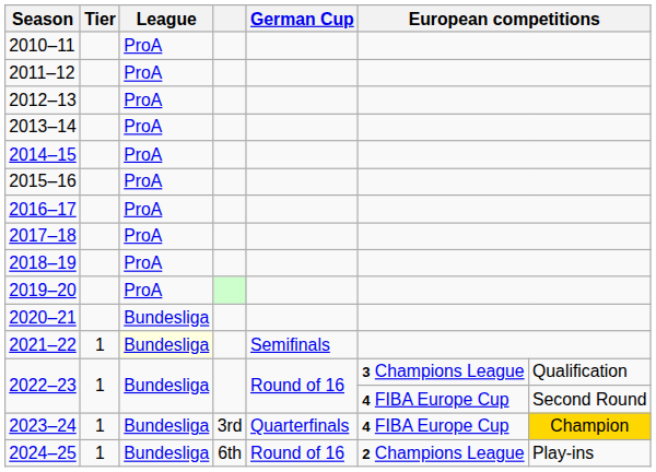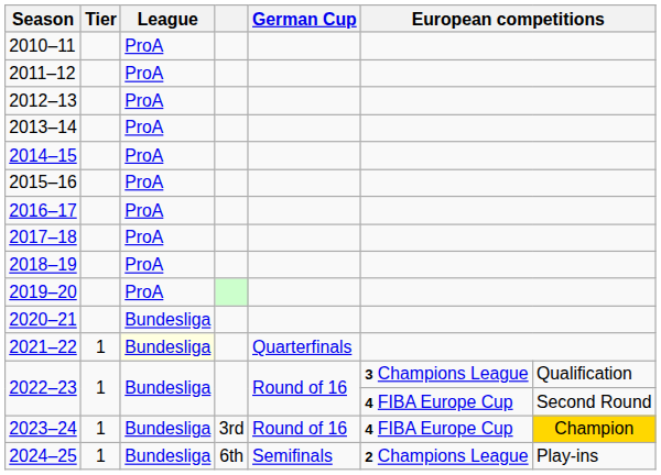2021–22 | German Cup: Semifinals -> Quarterfinals
2023–24 | German Cup: Quarterfinals -> Round of 16
2024–25 | German Cup: Round of 16 -> Semifinals
